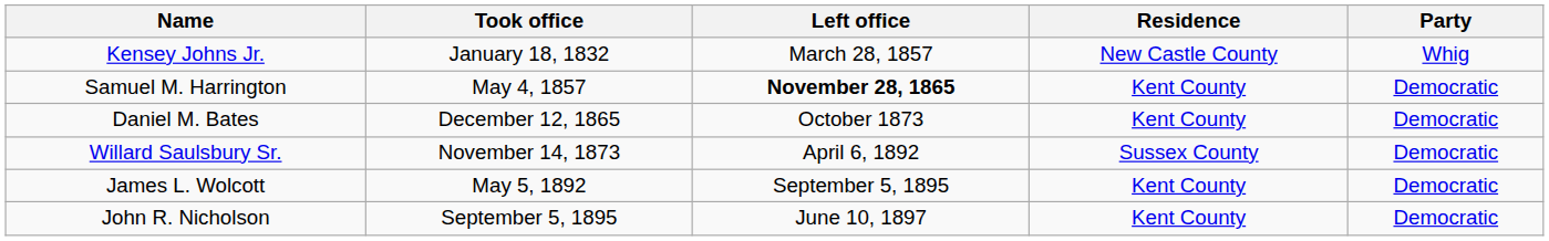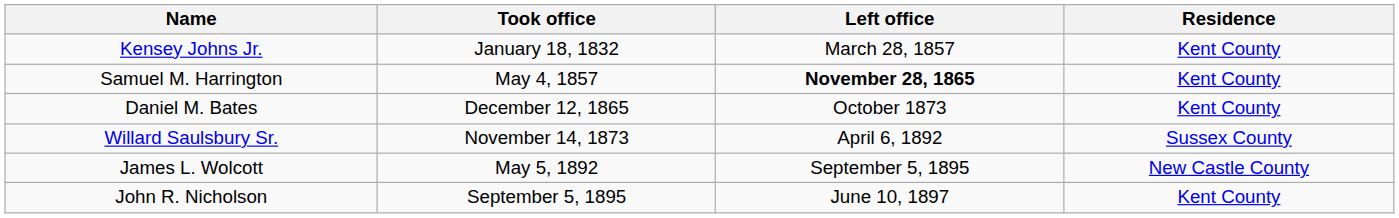- column: Party | Whig | Democratic | Democratic | Democratic | Democratic | Democratic
Kensey Johns Jr. | Residence: New Castle County -> Kent County
James L. Wolcott | Residence: Kent County -> New Castle County
